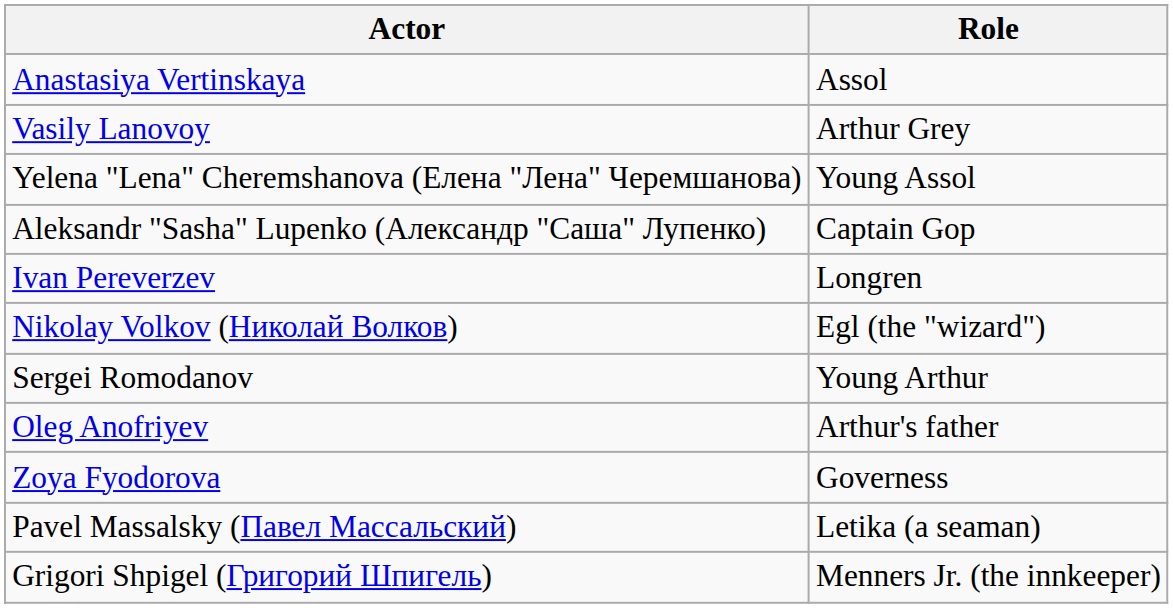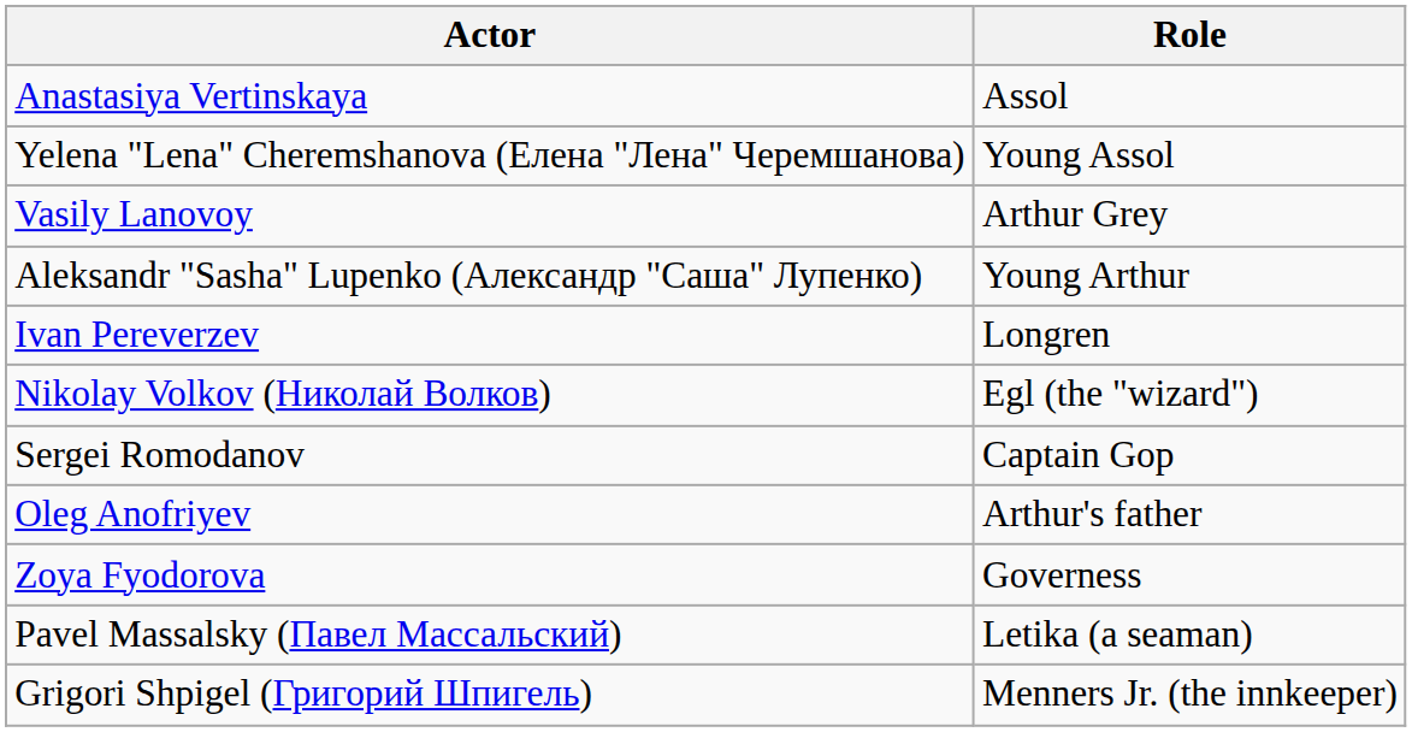rows swapped: Vasily Lanovoy <-> Yelena "Lena" Cheremshanova (Елена "Лена" Черемшанова)
Aleksandr "Sasha" Lupenko (Александр "Саша" Лупенко) | Role: Captain Gop -> Young Arthur
Sergei Romodanov | Role: Young Arthur -> Captain Gop
